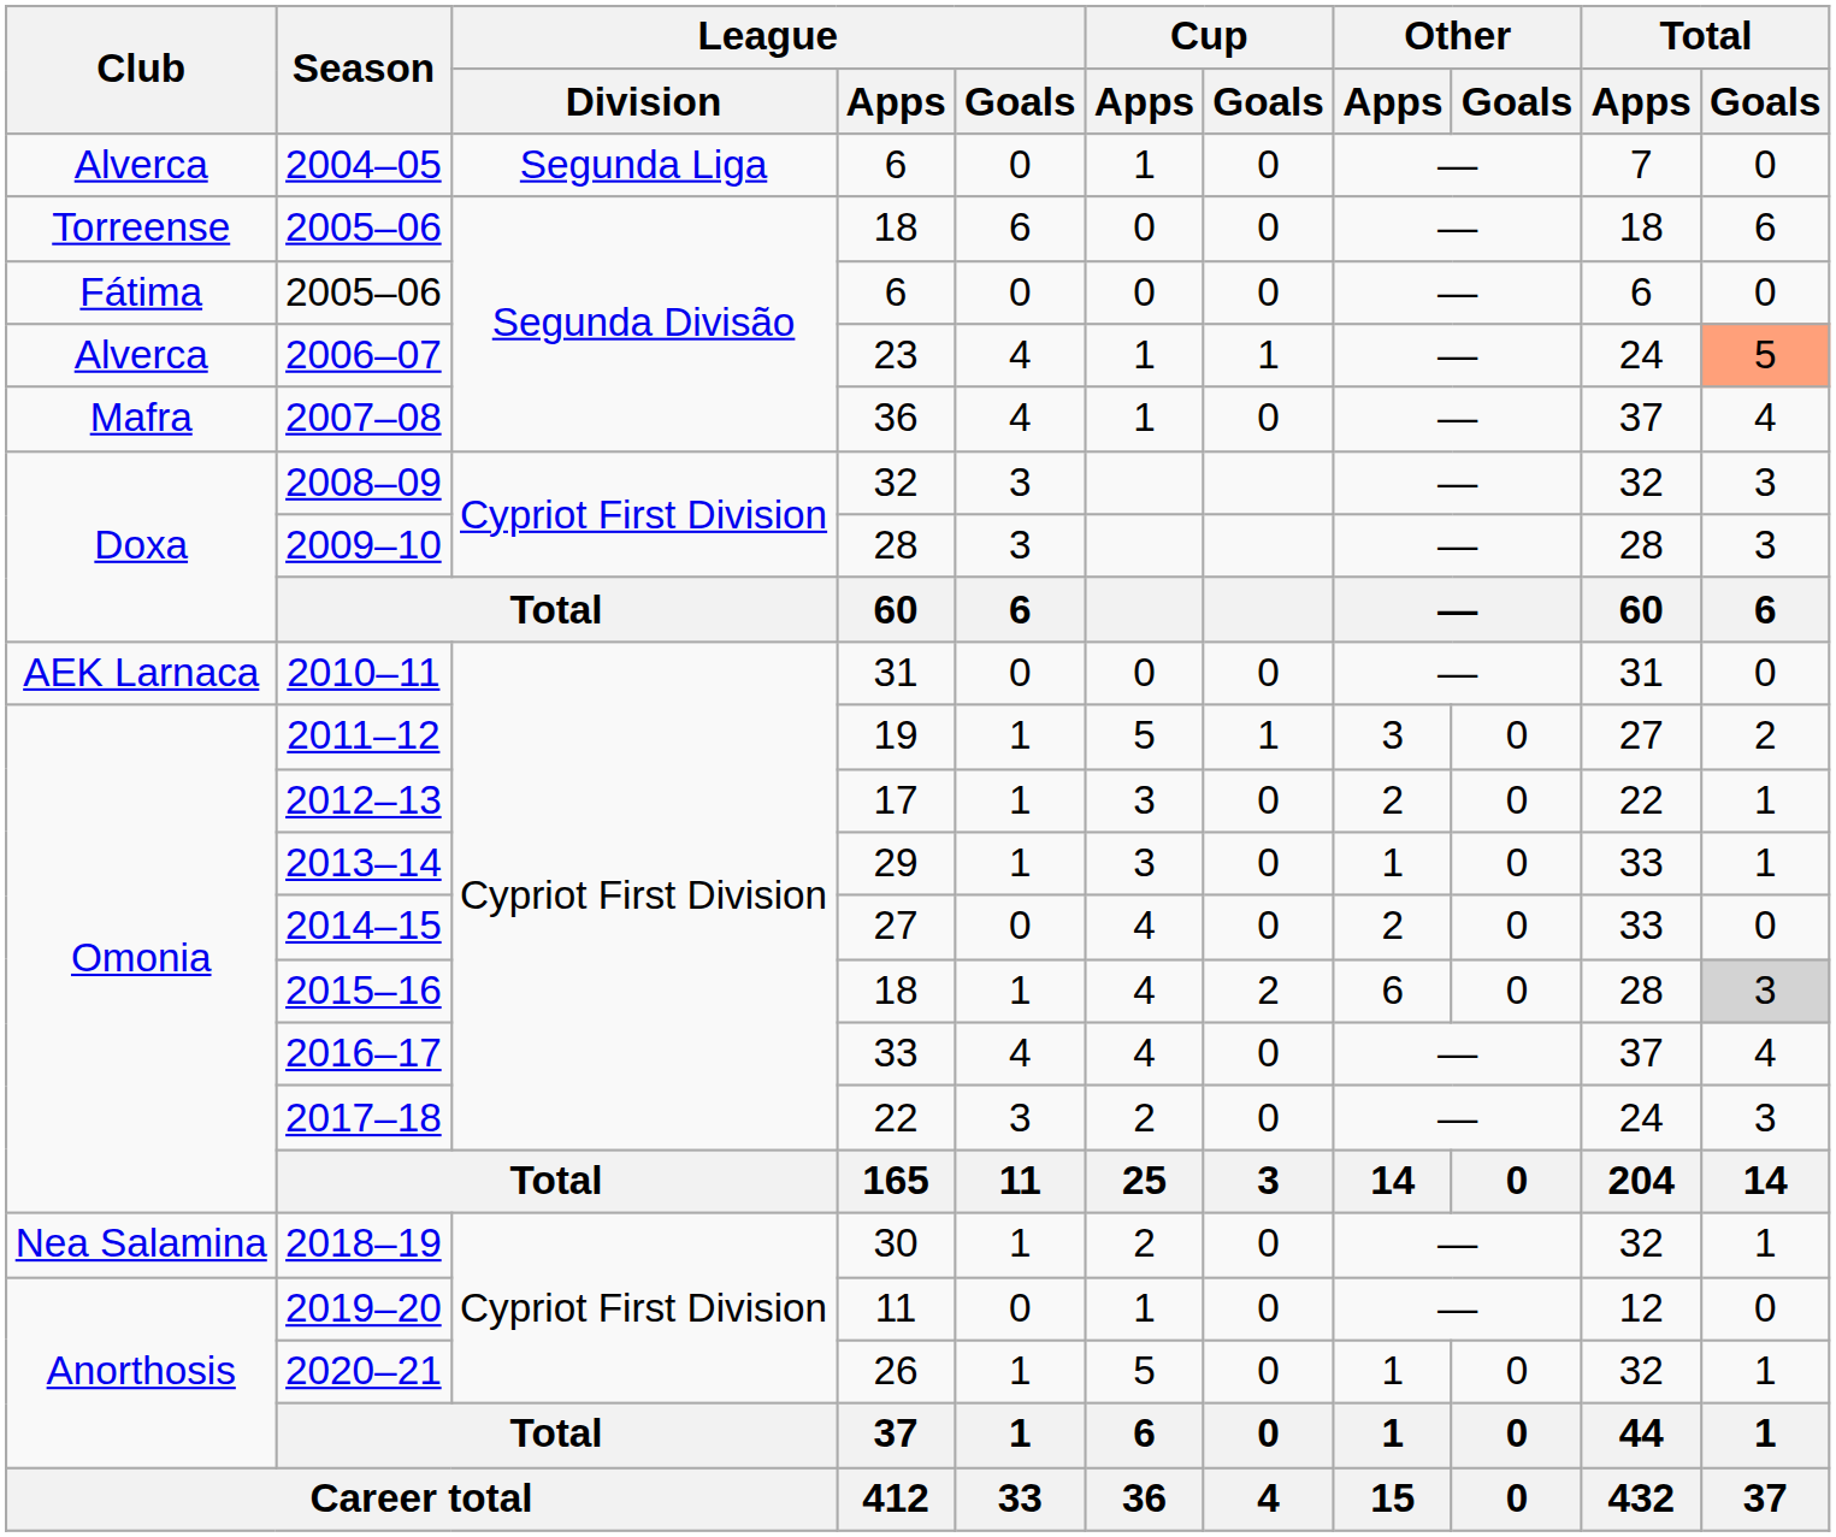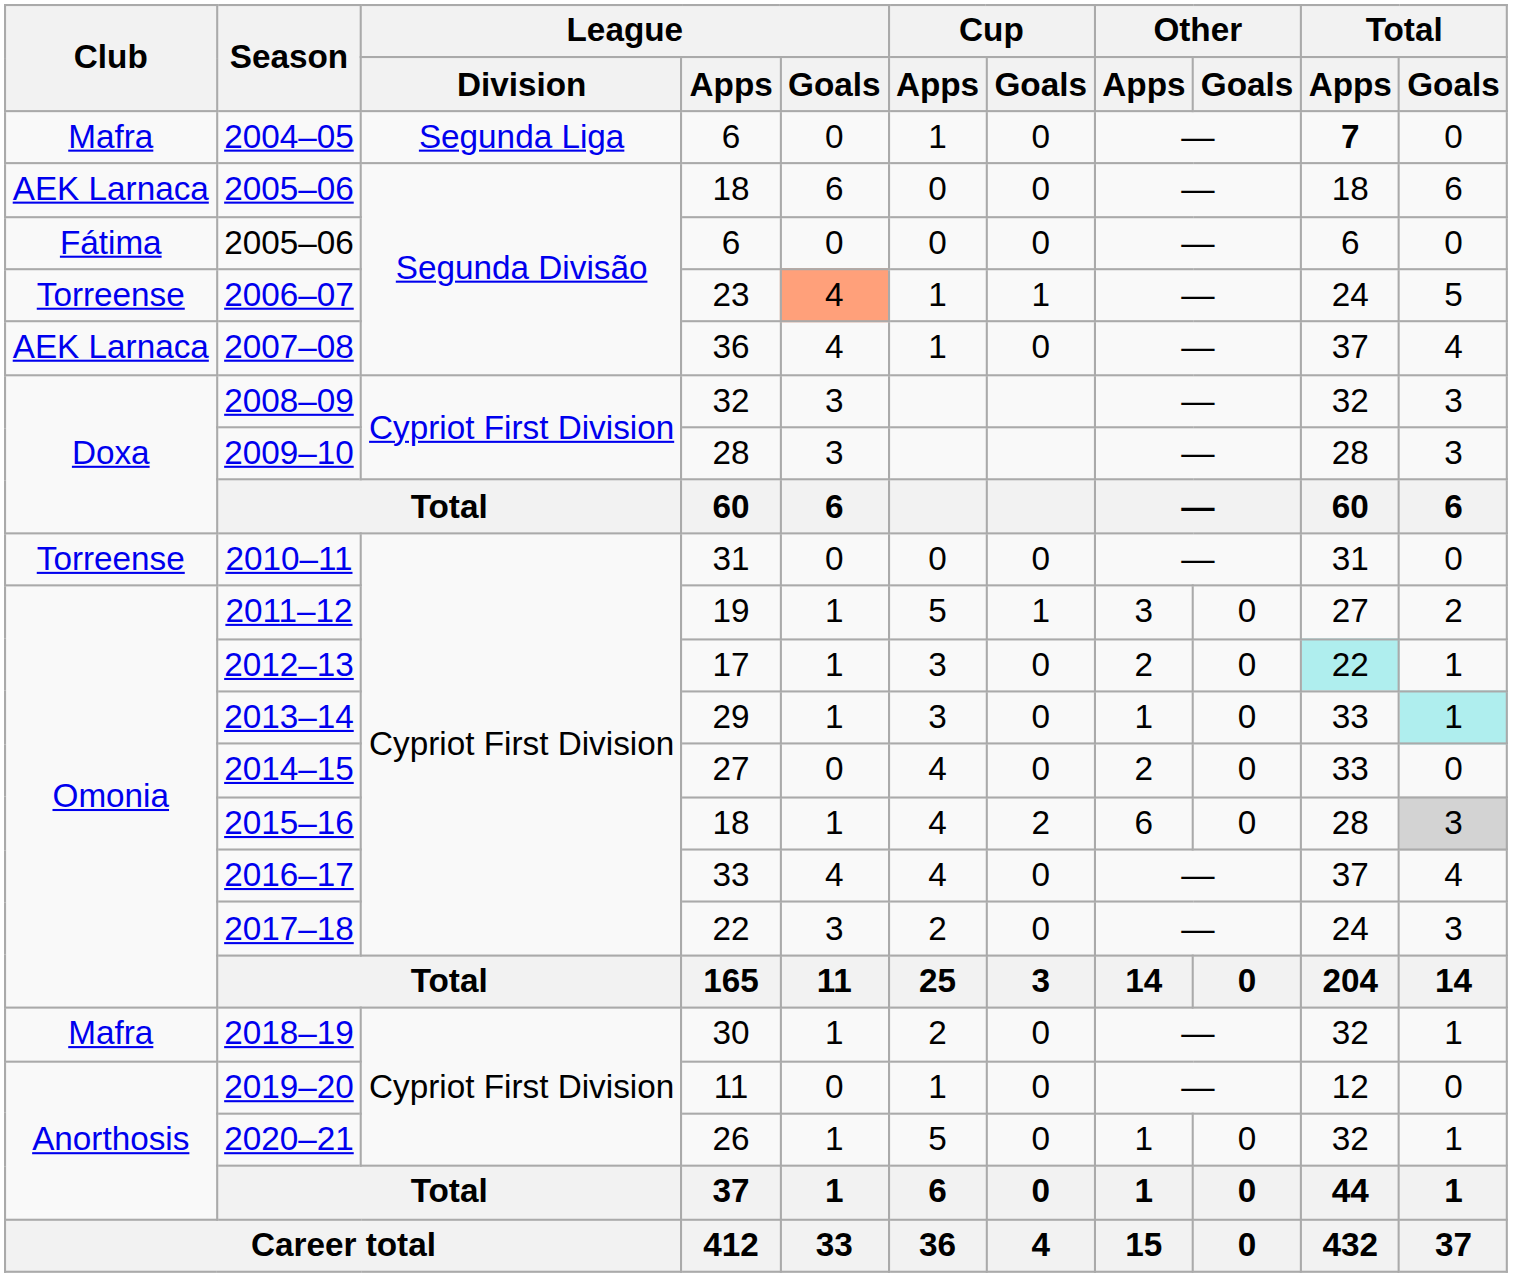2004–05 | Club: Alverca -> Mafra
2004–05 | Total / Apps: normal -> bold
2005–06 / 18 | Club: Torreense -> AEK Larnaca
2006–07 | Club: Alverca -> Torreense
2006–07 | League / Goals: no background -> lightsalmon background
2006–07 | Total / Goals: lightsalmon background -> no background
2007–08 | Club: Mafra -> AEK Larnaca
2010–11 | Club: AEK Larnaca -> Torreense
2012–13 | Total / Apps: no background -> paleturquoise background
2013–14 | Total / Goals: no background -> paleturquoise background
2018–19 | Club: Nea Salamina -> Mafra
